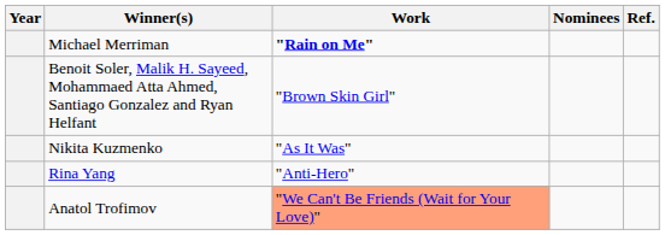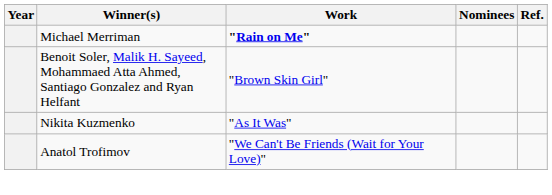- row: Rina Yang | "Anti-Hero"
Anatol Trofimov | Work: lightsalmon background -> no background
